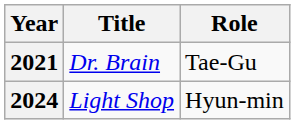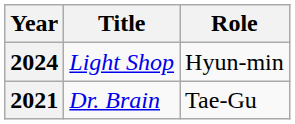rows swapped: 2021 <-> 2024
